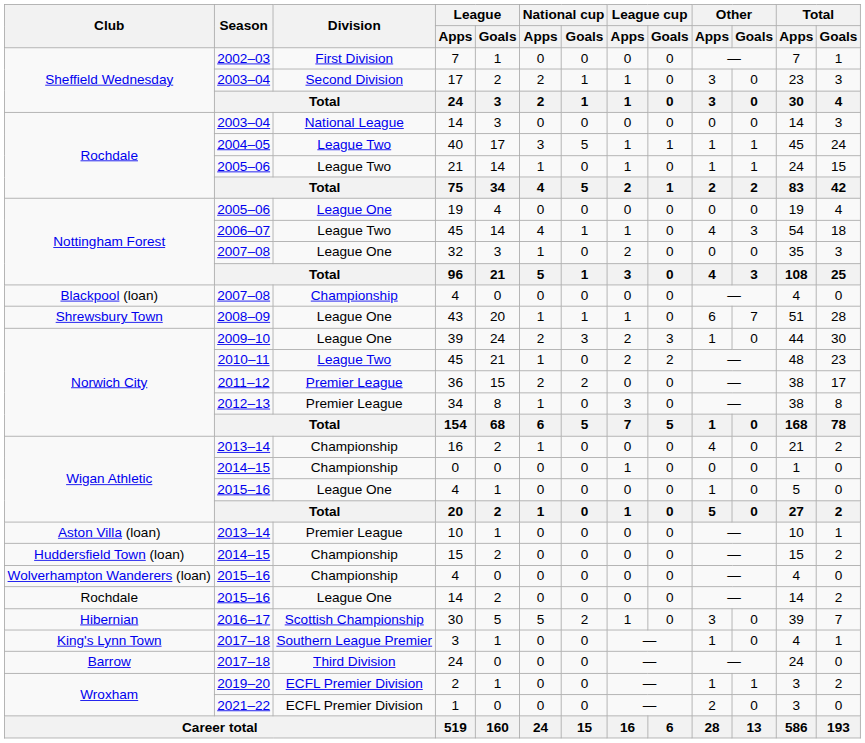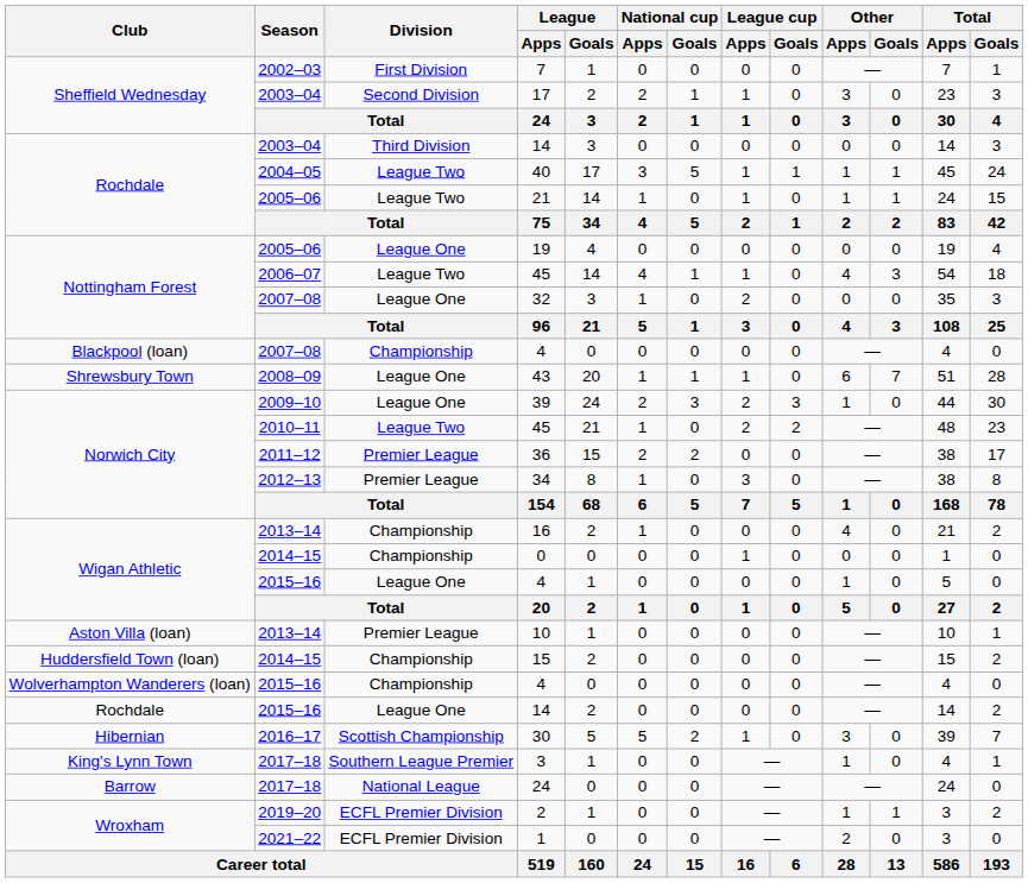2003–04 / 14 | Division: National League -> Third Division
2017–18 / 24 | Division: Third Division -> National League
